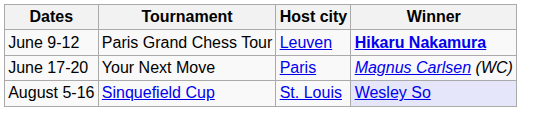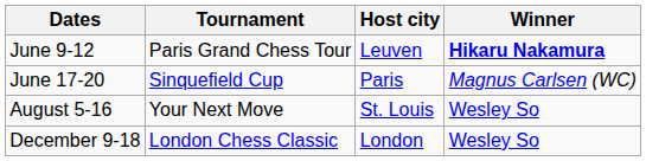June 17-20 | Tournament: Your Next Move -> Sinquefield Cup
August 5-16 | Tournament: Sinquefield Cup -> Your Next Move
August 5-16 | Winner: lavender background -> no background
+ row: December 9-18 | London Chess Classic | London | Wesley So
